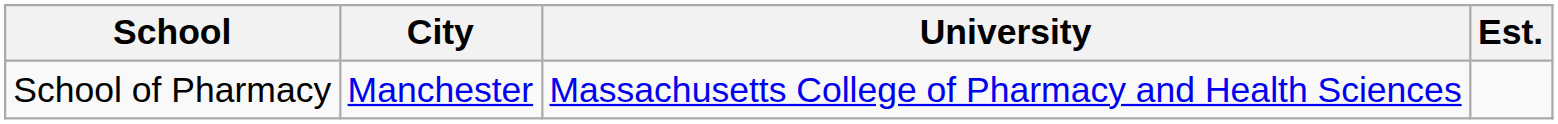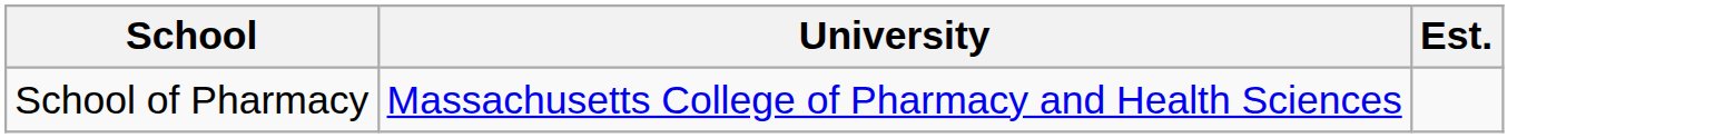- column: City | Manchester
